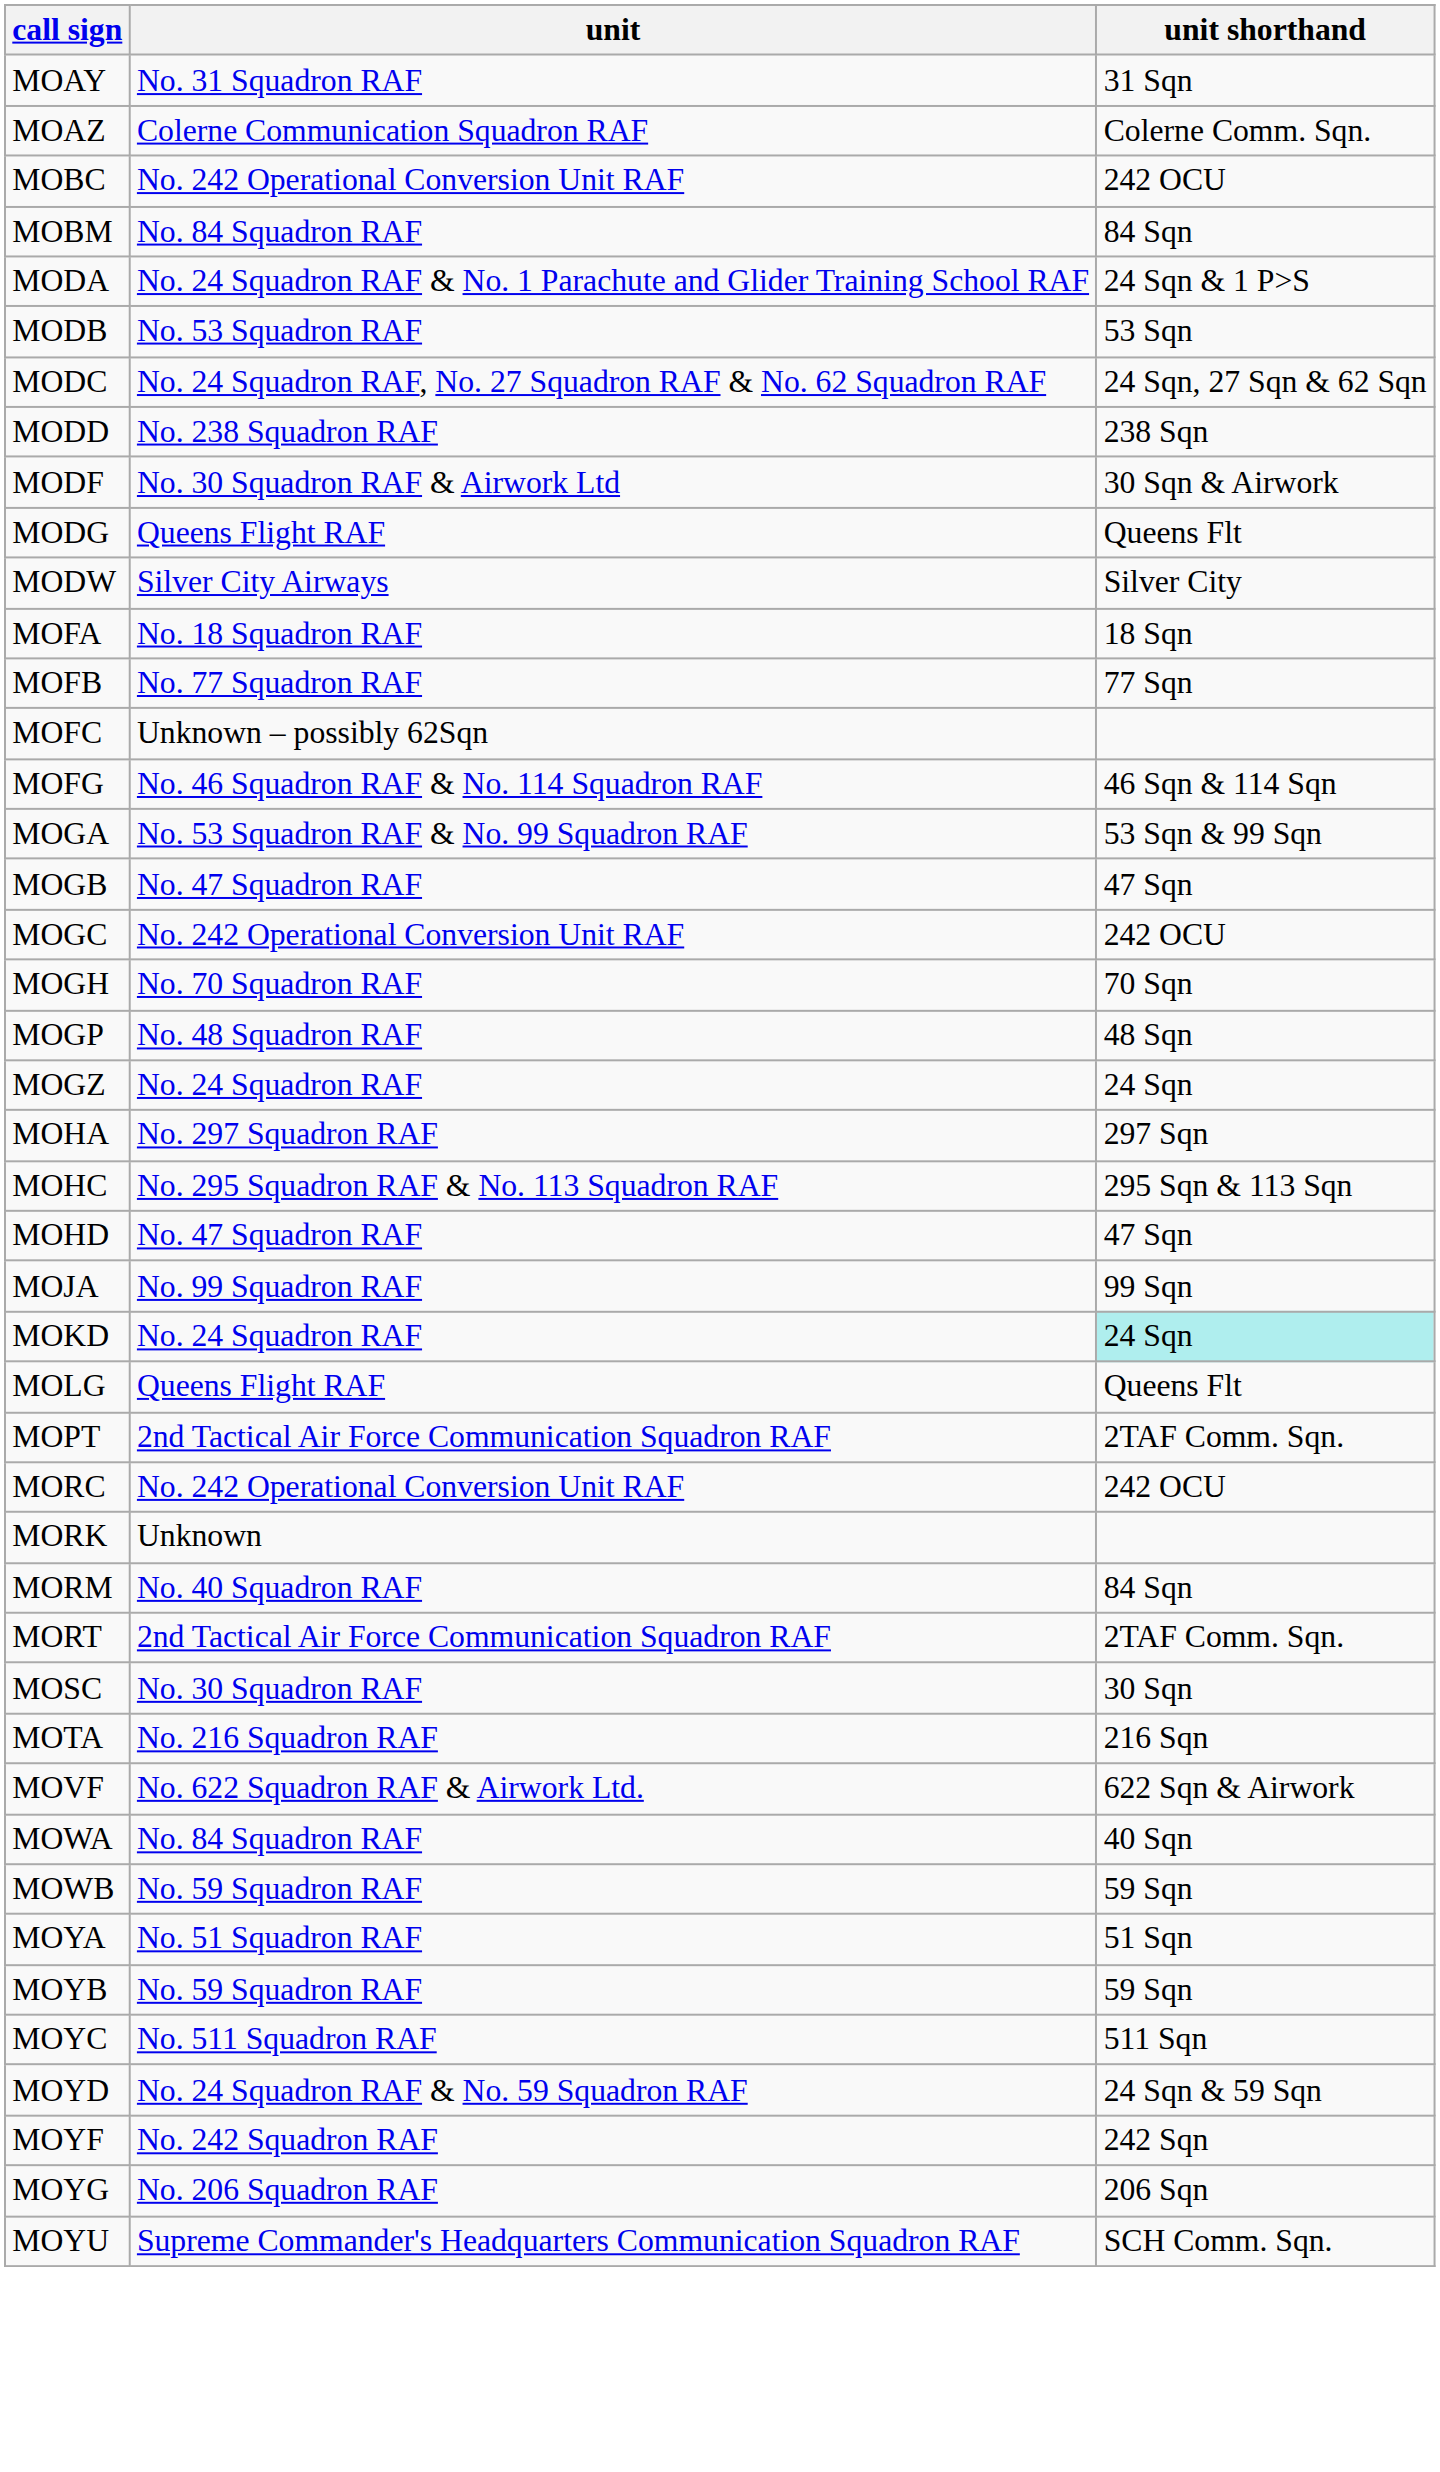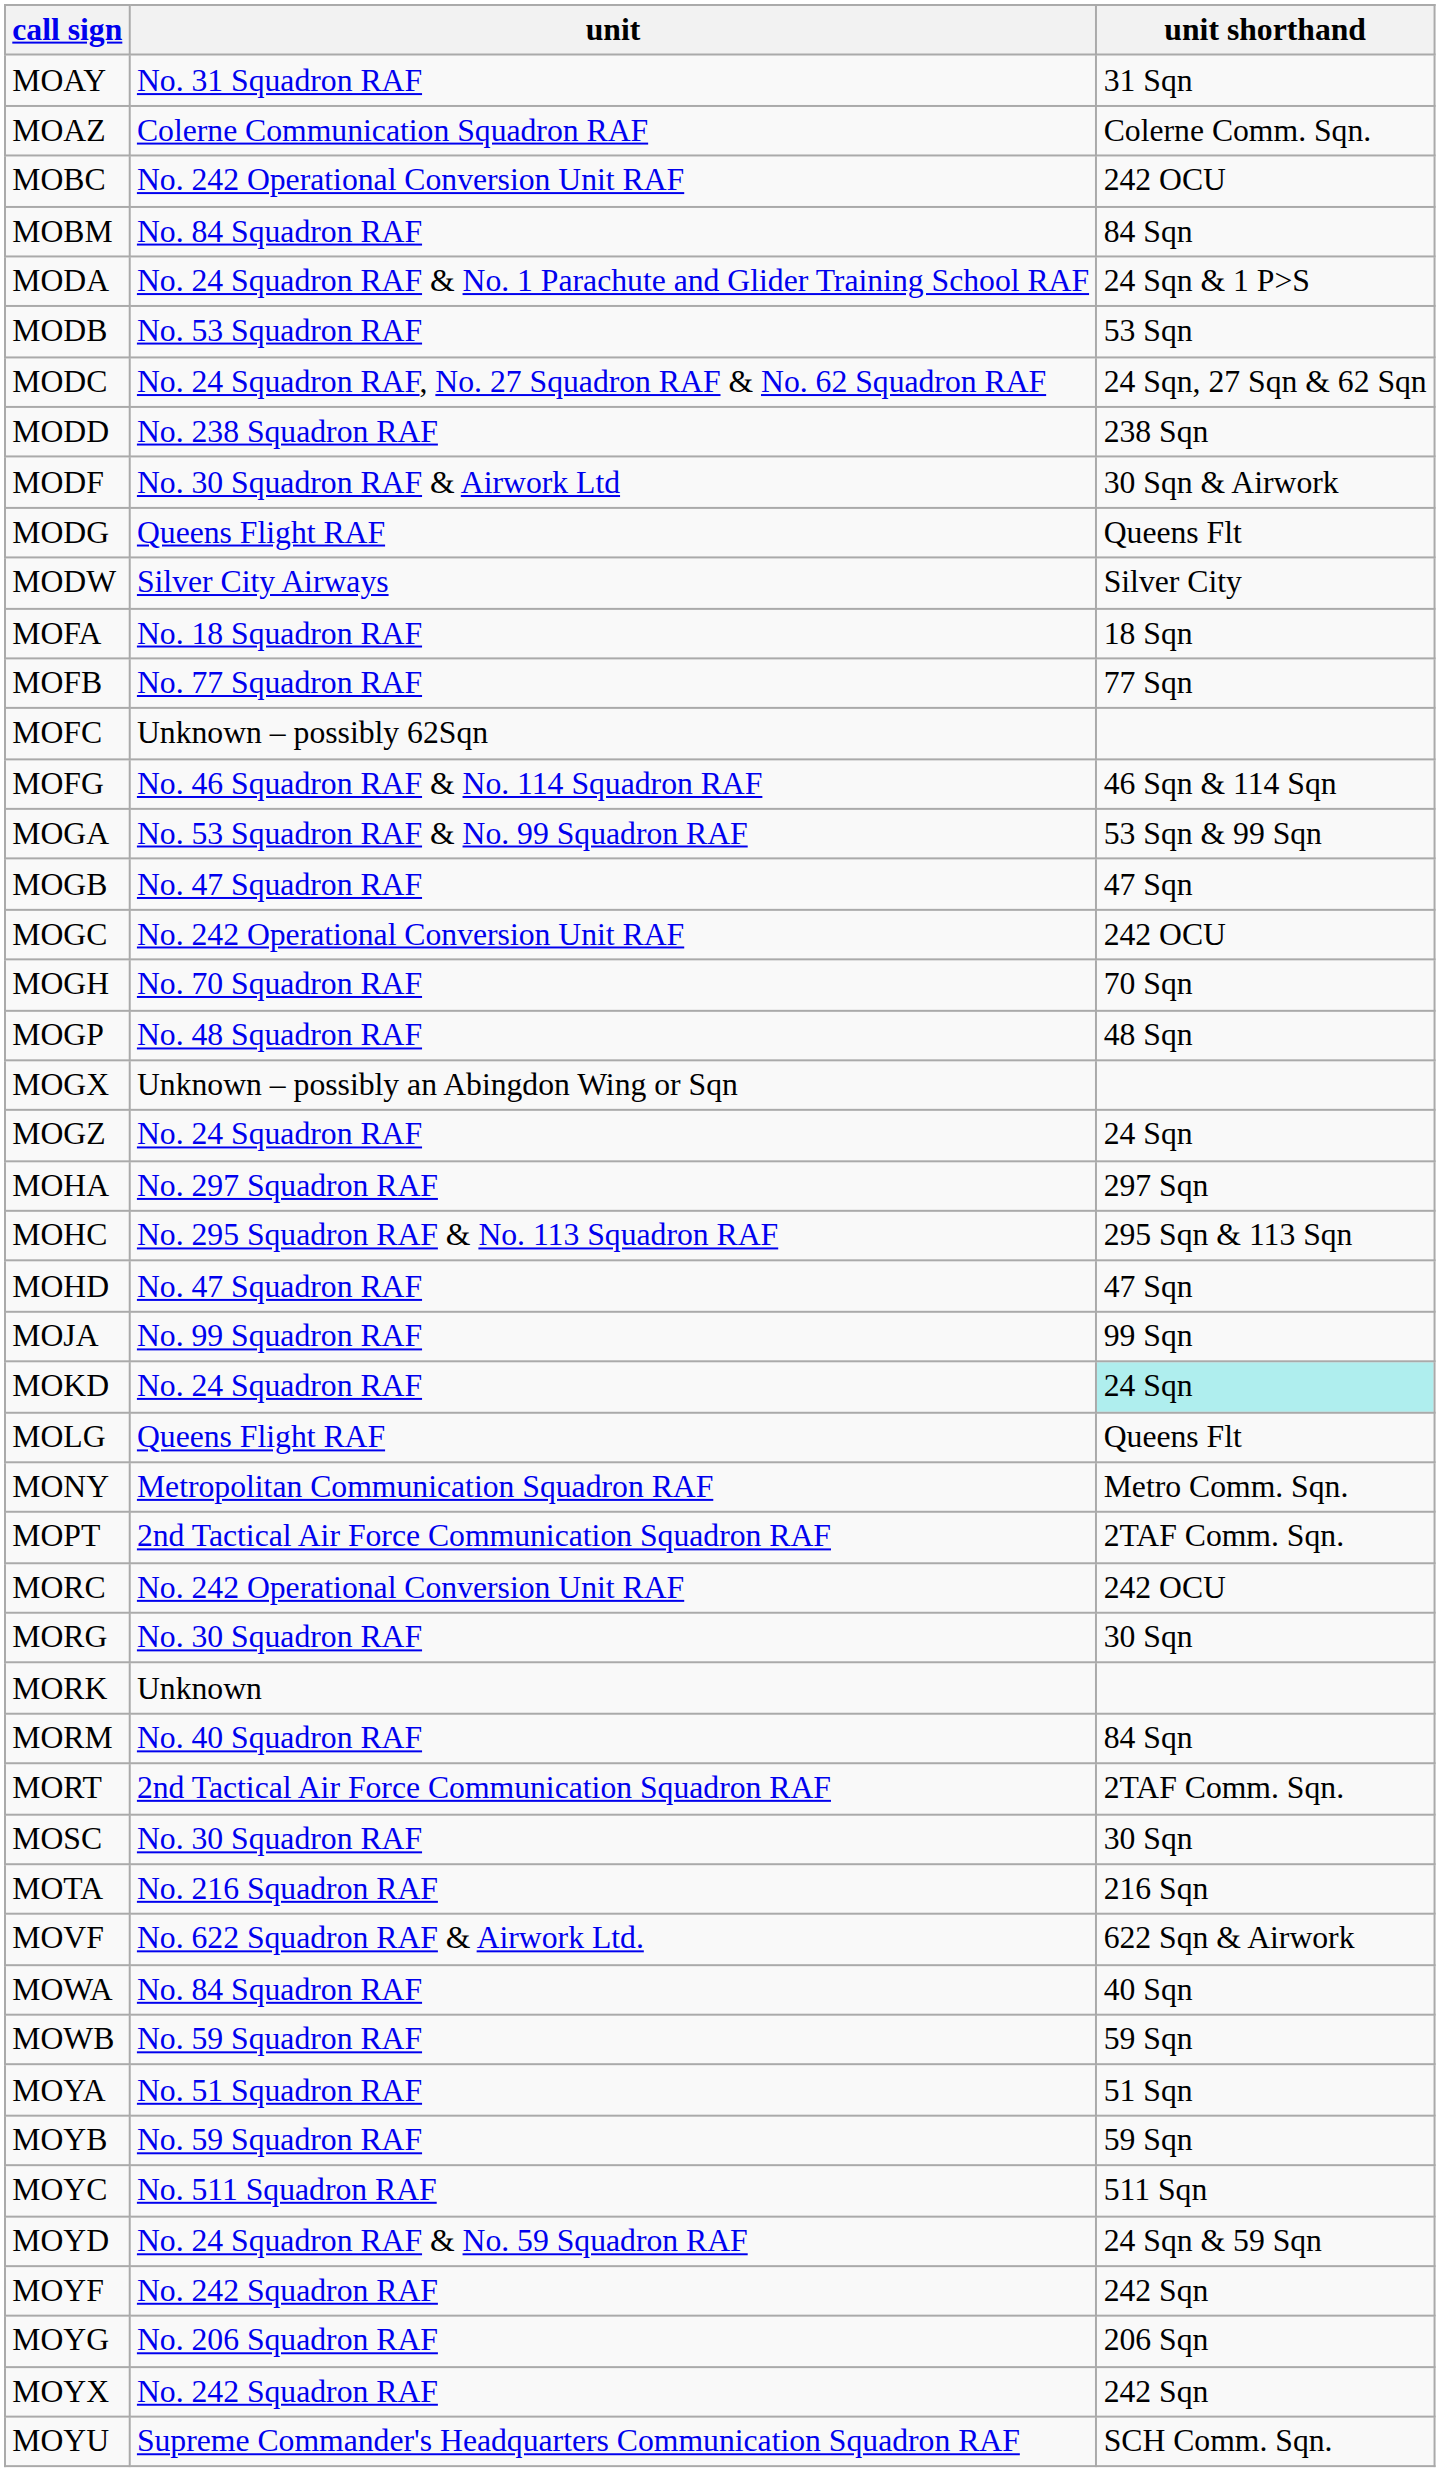+ row: MOGX | Unknown – possibly an Abingdon Wing or Sqn
+ row: MONY | Metropolitan Communication Squadron RAF | Metro Comm. Sqn.
+ row: MORG | No. 30 Squadron RAF | 30 Sqn
+ row: MOYX | No. 242 Squadron RAF | 242 Sqn
